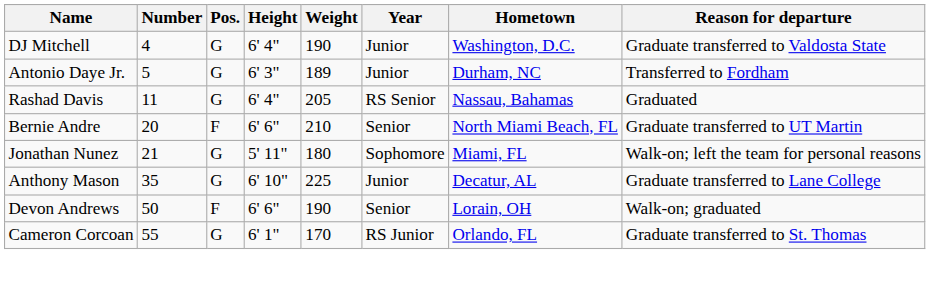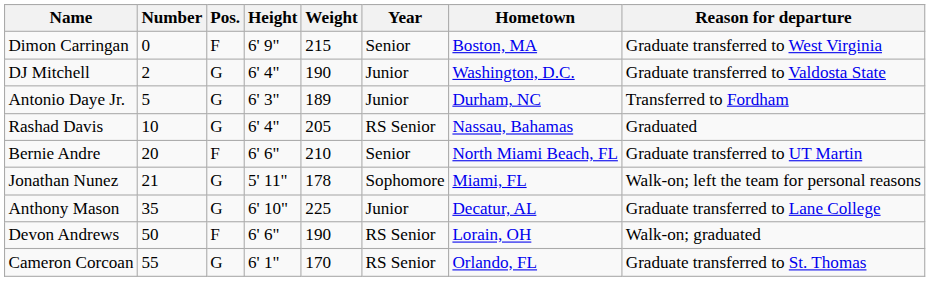+ row: Dimon Carringan | 0 | F | 6' 9" | 215 | Senior | Boston, MA | Graduate transferred to West Virginia
DJ Mitchell | Number: 4 -> 2
Rashad Davis | Number: 11 -> 10
Jonathan Nunez | Weight: 180 -> 178
Devon Andrews | Year: Senior -> RS Senior
Cameron Corcoan | Year: RS Junior -> RS Senior
